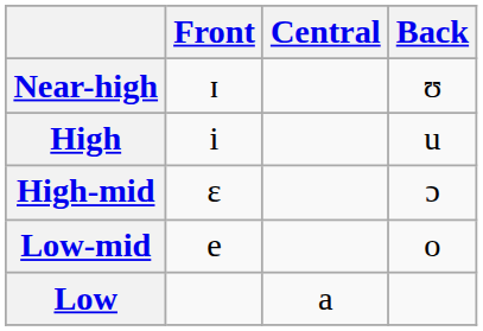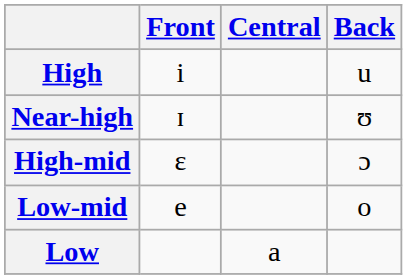rows swapped: High <-> Near-high
